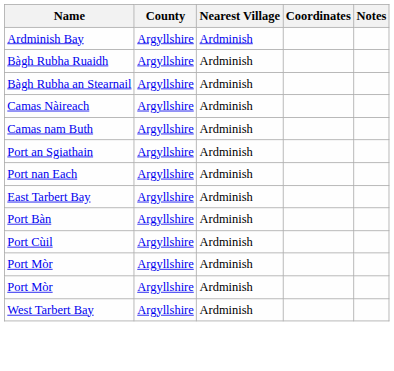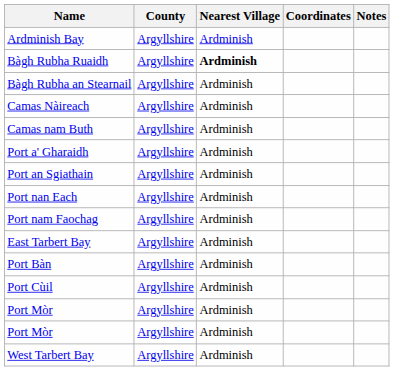Bàgh Rubha Ruaidh | Nearest Village: normal -> bold
+ row: Port a' Gharaidh | Argyllshire | Ardminish
+ row: Port nam Faochag | Argyllshire | Ardminish
